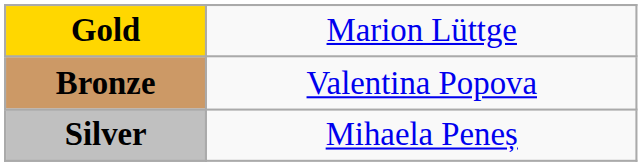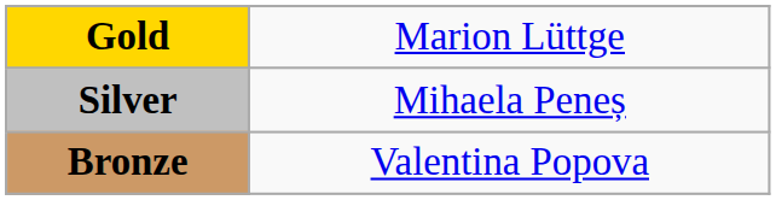rows swapped: Silver <-> Bronze
